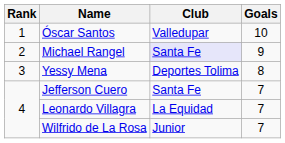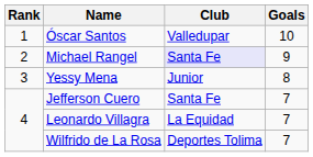Yessy Mena | Club: Deportes Tolima -> Junior
Wilfrido de La Rosa | Club: Junior -> Deportes Tolima
